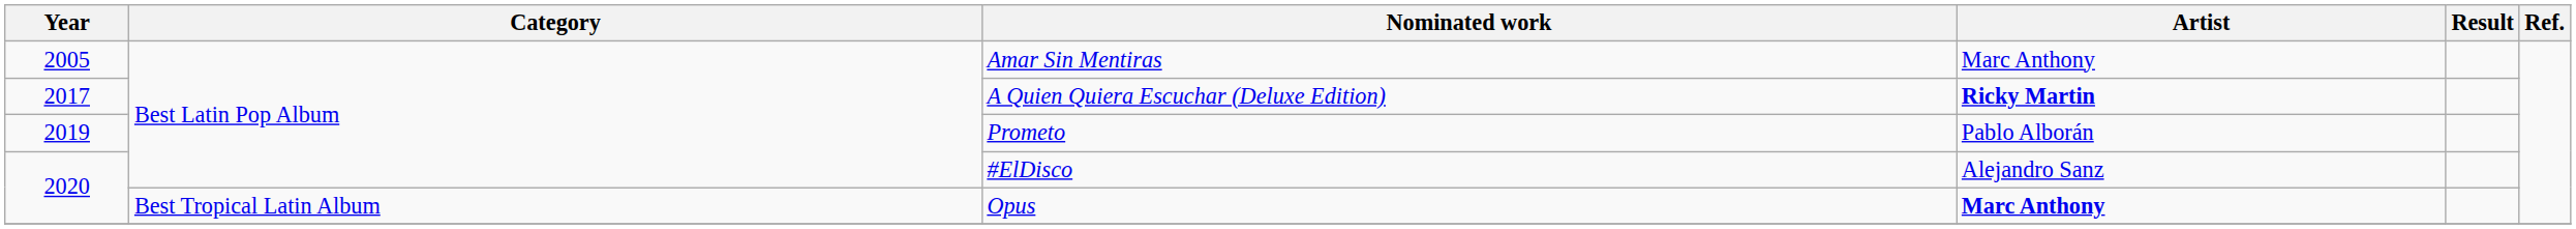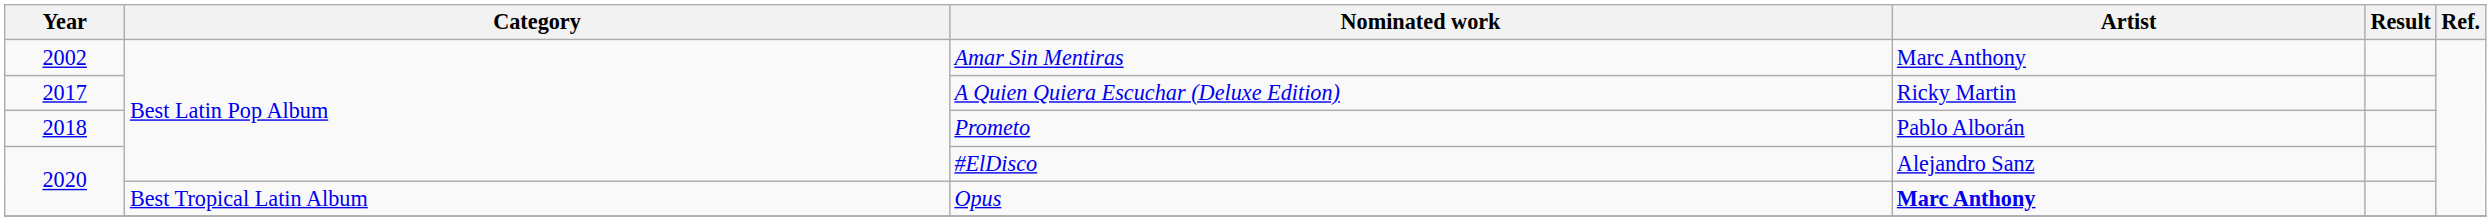Amar Sin Mentiras | Year: 2005 -> 2002
A Quien Quiera Escuchar (Deluxe Edition) | Artist: bold -> normal
Prometo | Year: 2019 -> 2018
